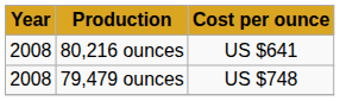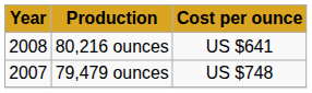79,479 ounces | Year: 2008 -> 2007
